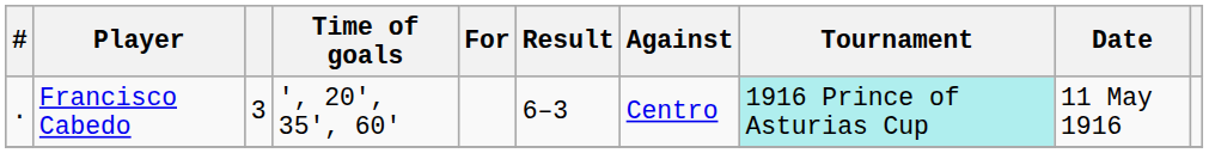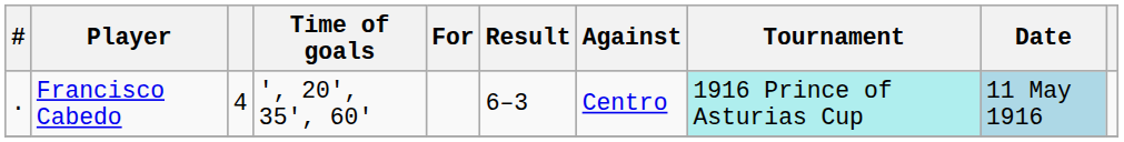Francisco Cabedo | column 3: 3 -> 4
Francisco Cabedo | Date: no background -> lightblue background
